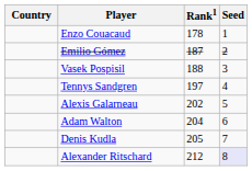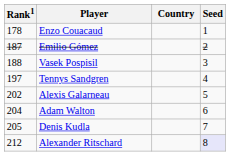columns swapped: Country <-> Rank1
